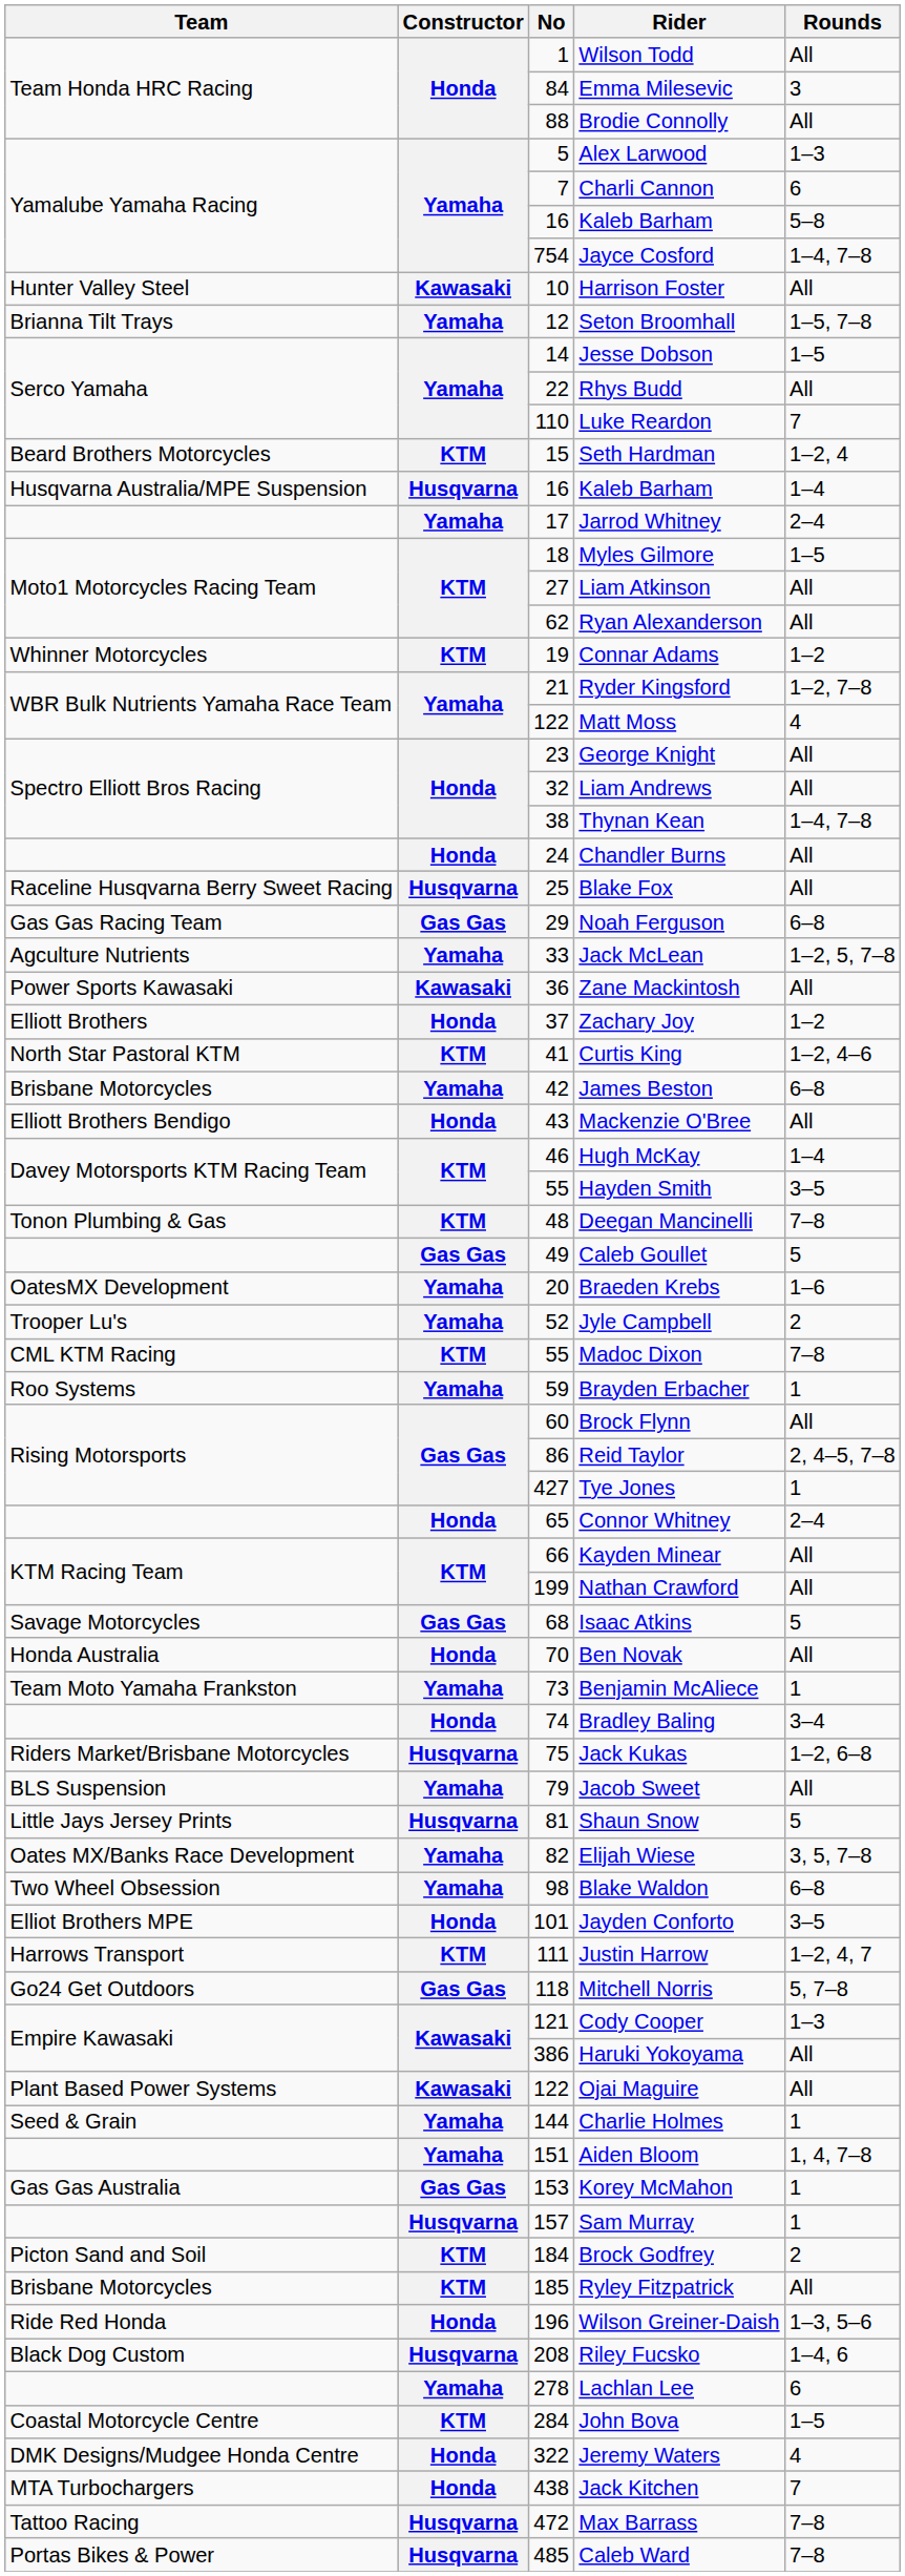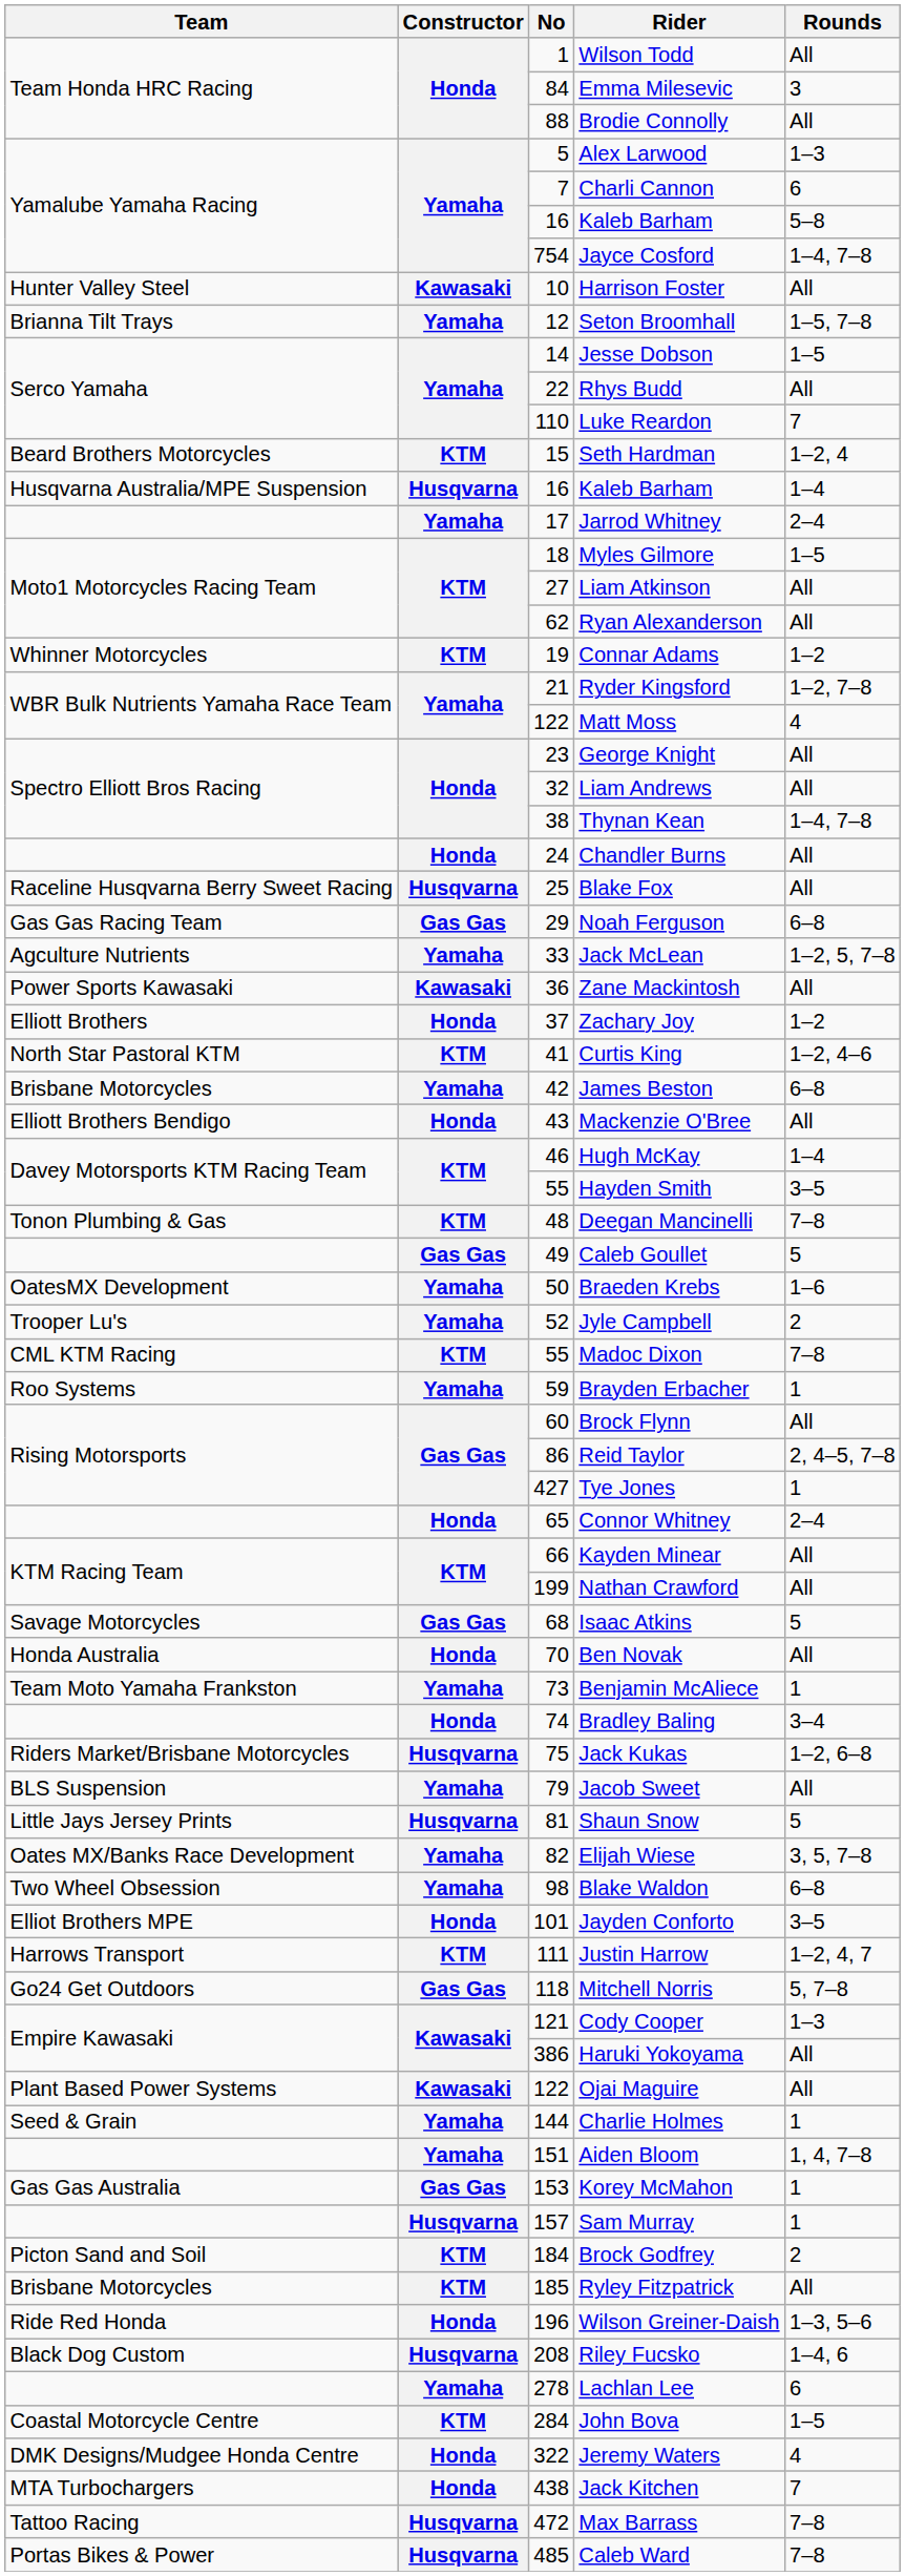Braeden Krebs | No: 20 -> 50
